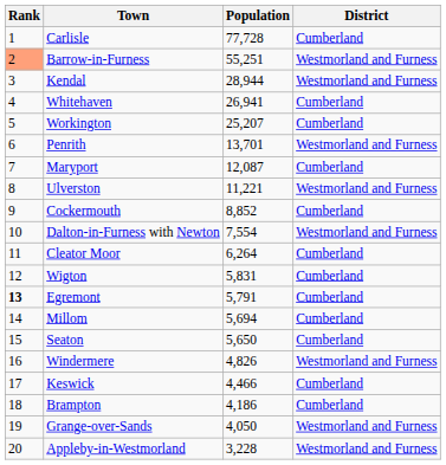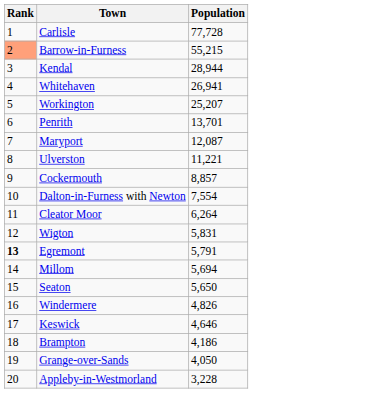- column: District | Cumberland | Westmorland and Furness | Westmorland and Furness | Cumberland | Cumberland | Westmorland and Furness | Cumberland | Westmorland and Furness | Cumberland | Westmorland and Furness | Cumberland | Cumberland | Cumberland | Cumberland | Cumberland | Westmorland and Furness | Cumberland | Cumberland | Westmorland and Furness | Westmorland and Furness
Barrow-in-Furness | Population: 55,251 -> 55,215
Cockermouth | Population: 8,852 -> 8,857
Keswick | Population: 4,466 -> 4,646
